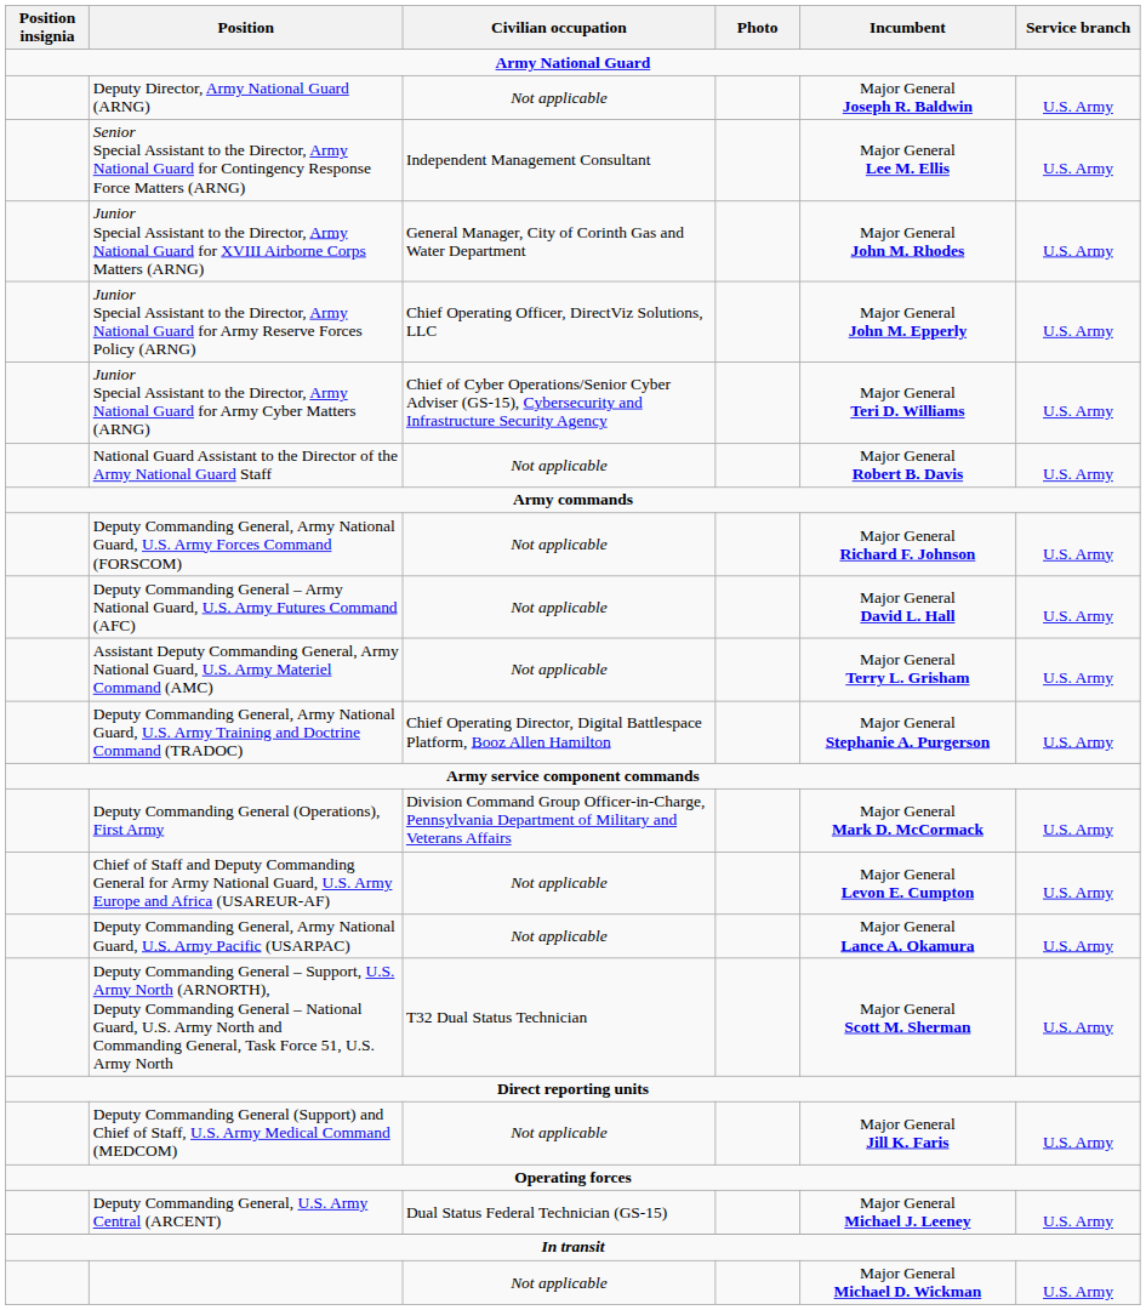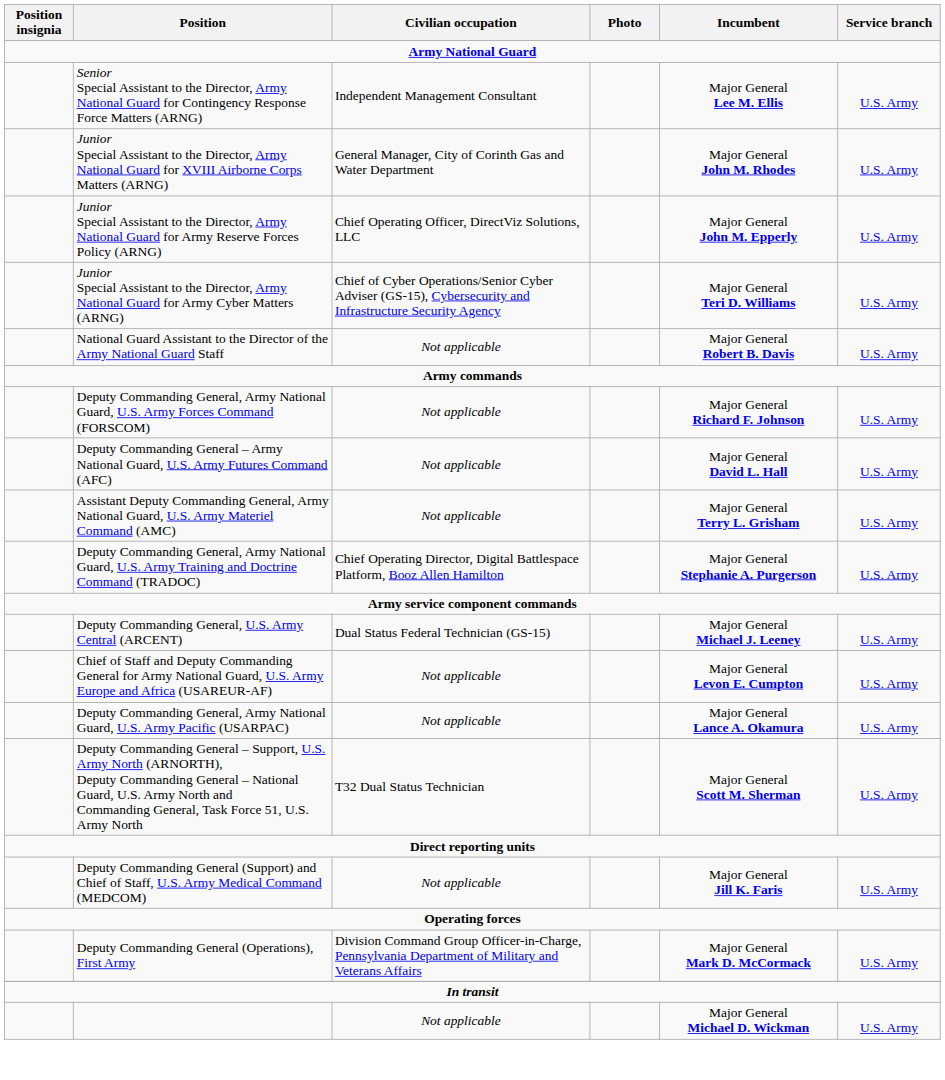- row: Deputy Director, Army National Guard (ARNG) | Not applicable | Major General Joseph R. Baldwin | U.S. Army
rows swapped: Deputy Commanding General, U.S. Army Central (ARCENT) <-> Deputy Commanding General (Operations), First Army
